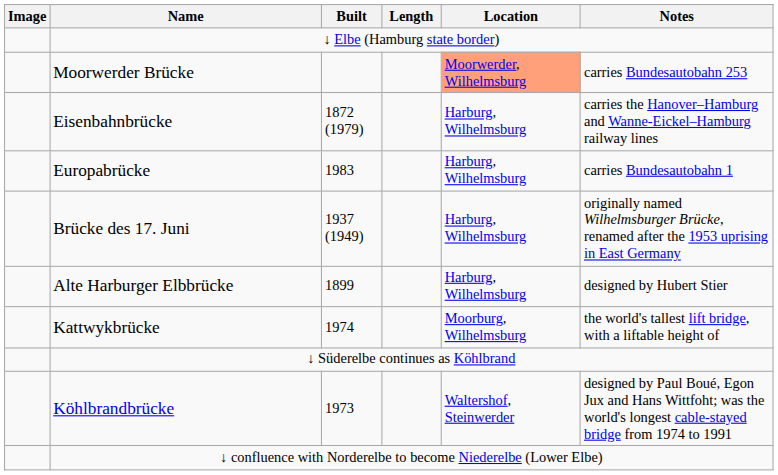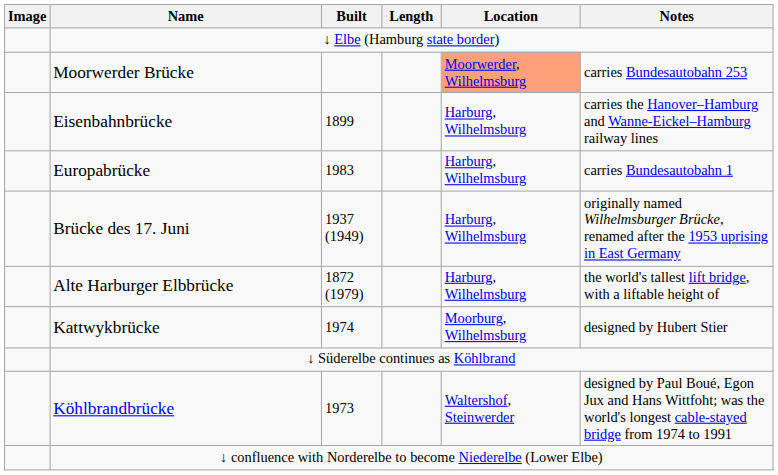Eisenbahnbrücke | Built: 1872 (1979) -> 1899
Alte Harburger Elbbrücke | Built: 1899 -> 1872 (1979)
Alte Harburger Elbbrücke | Notes: designed by Hubert Stier -> the world's tallest lift bridge, with a liftable height of
Kattwykbrücke | Notes: the world's tallest lift bridge, with a liftable height of -> designed by Hubert Stier
